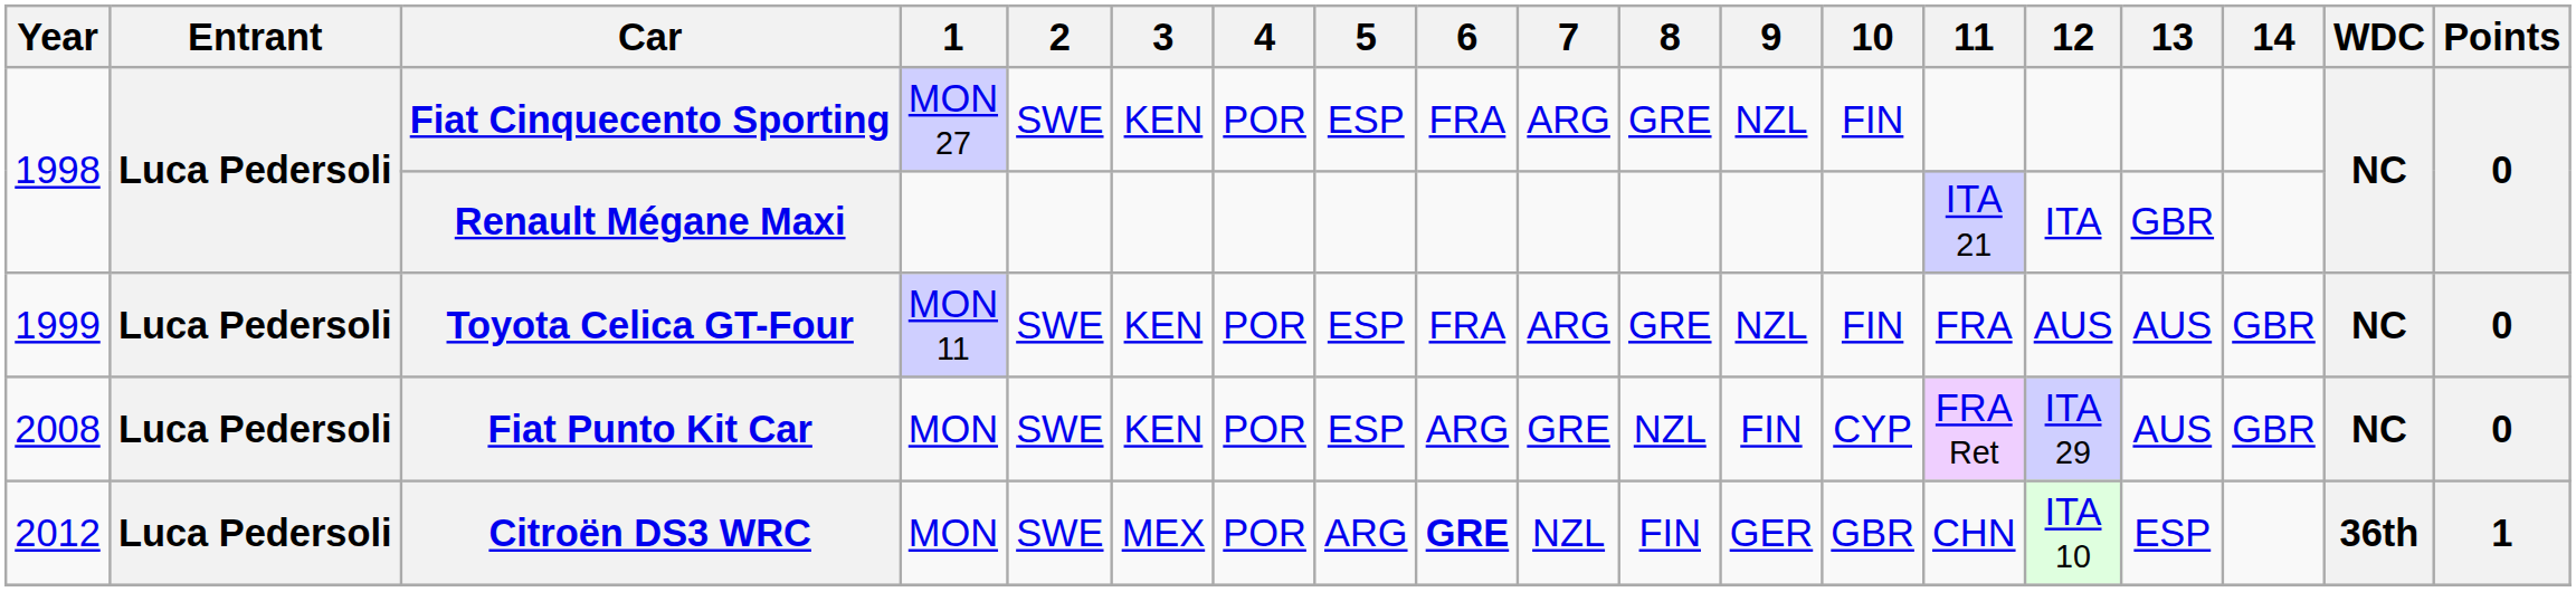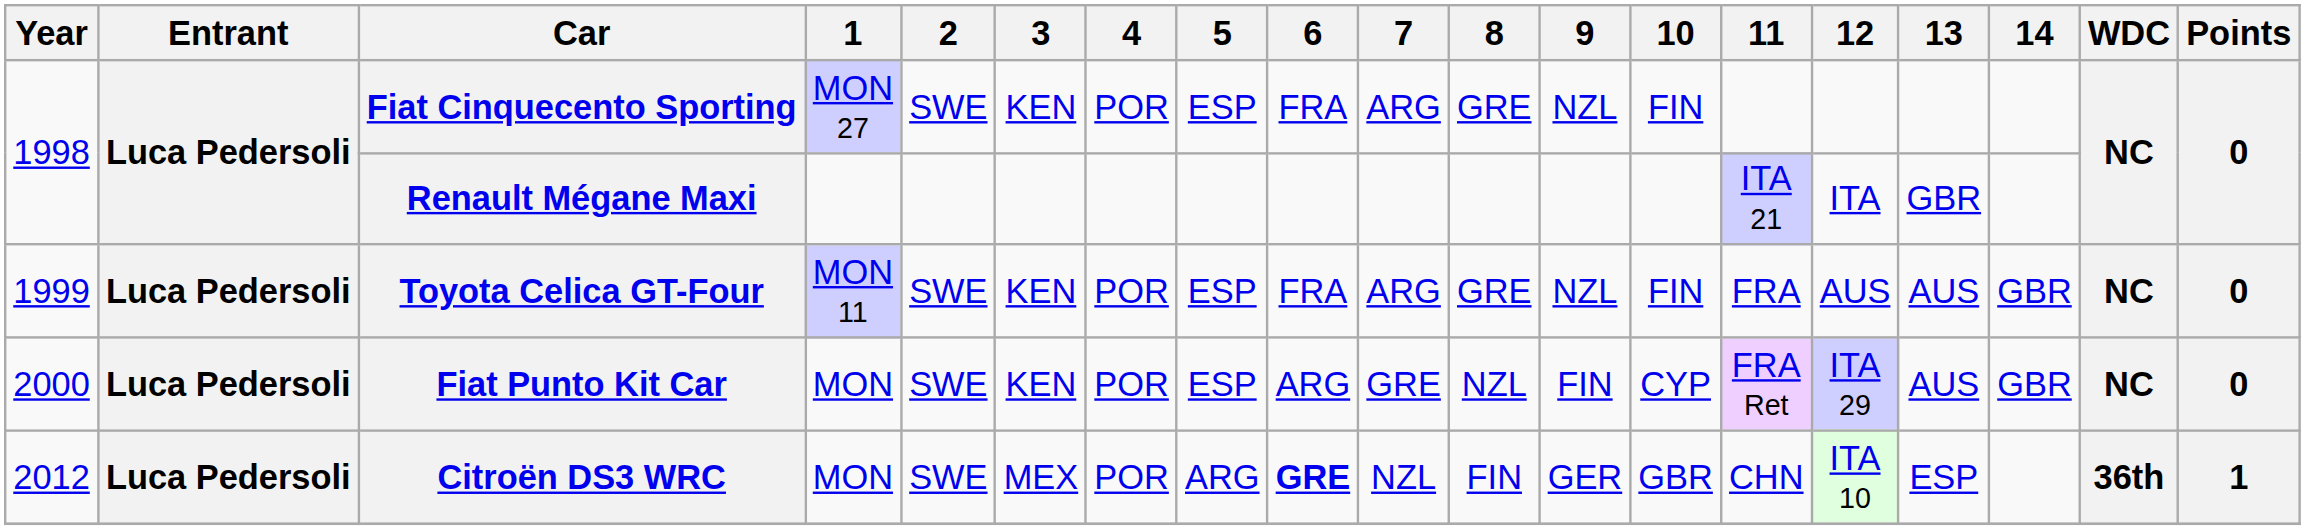Fiat Punto Kit Car | Year: 2008 -> 2000
